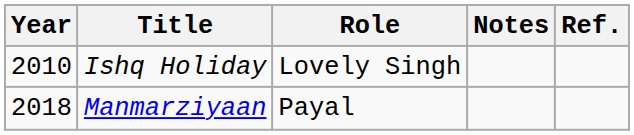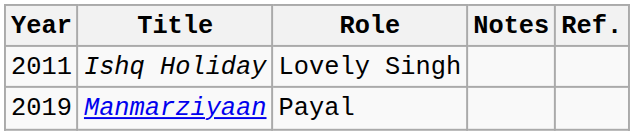Ishq Holiday | Year: 2010 -> 2011
Manmarziyaan | Year: 2018 -> 2019
